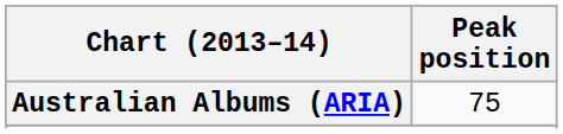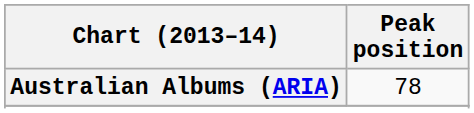Australian Albums (ARIA) | Peak position: 75 -> 78
